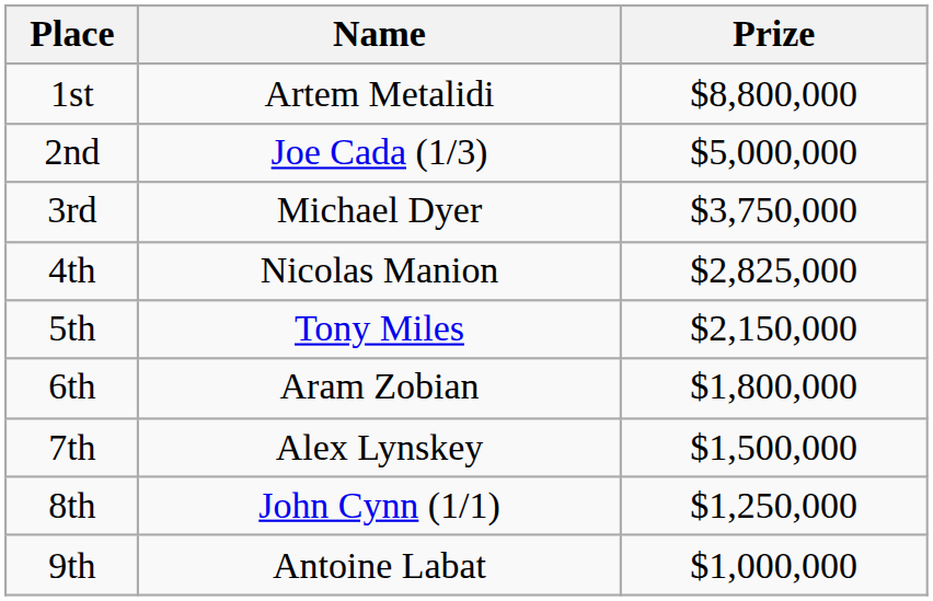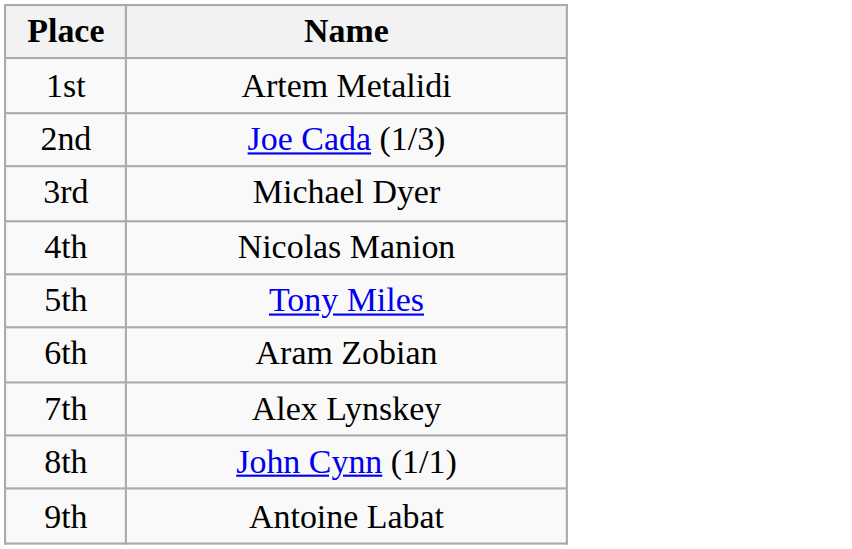- column: Prize | $8,800,000 | $5,000,000 | $3,750,000 | $2,825,000 | $2,150,000 | $1,800,000 | $1,500,000 | $1,250,000 | $1,000,000
